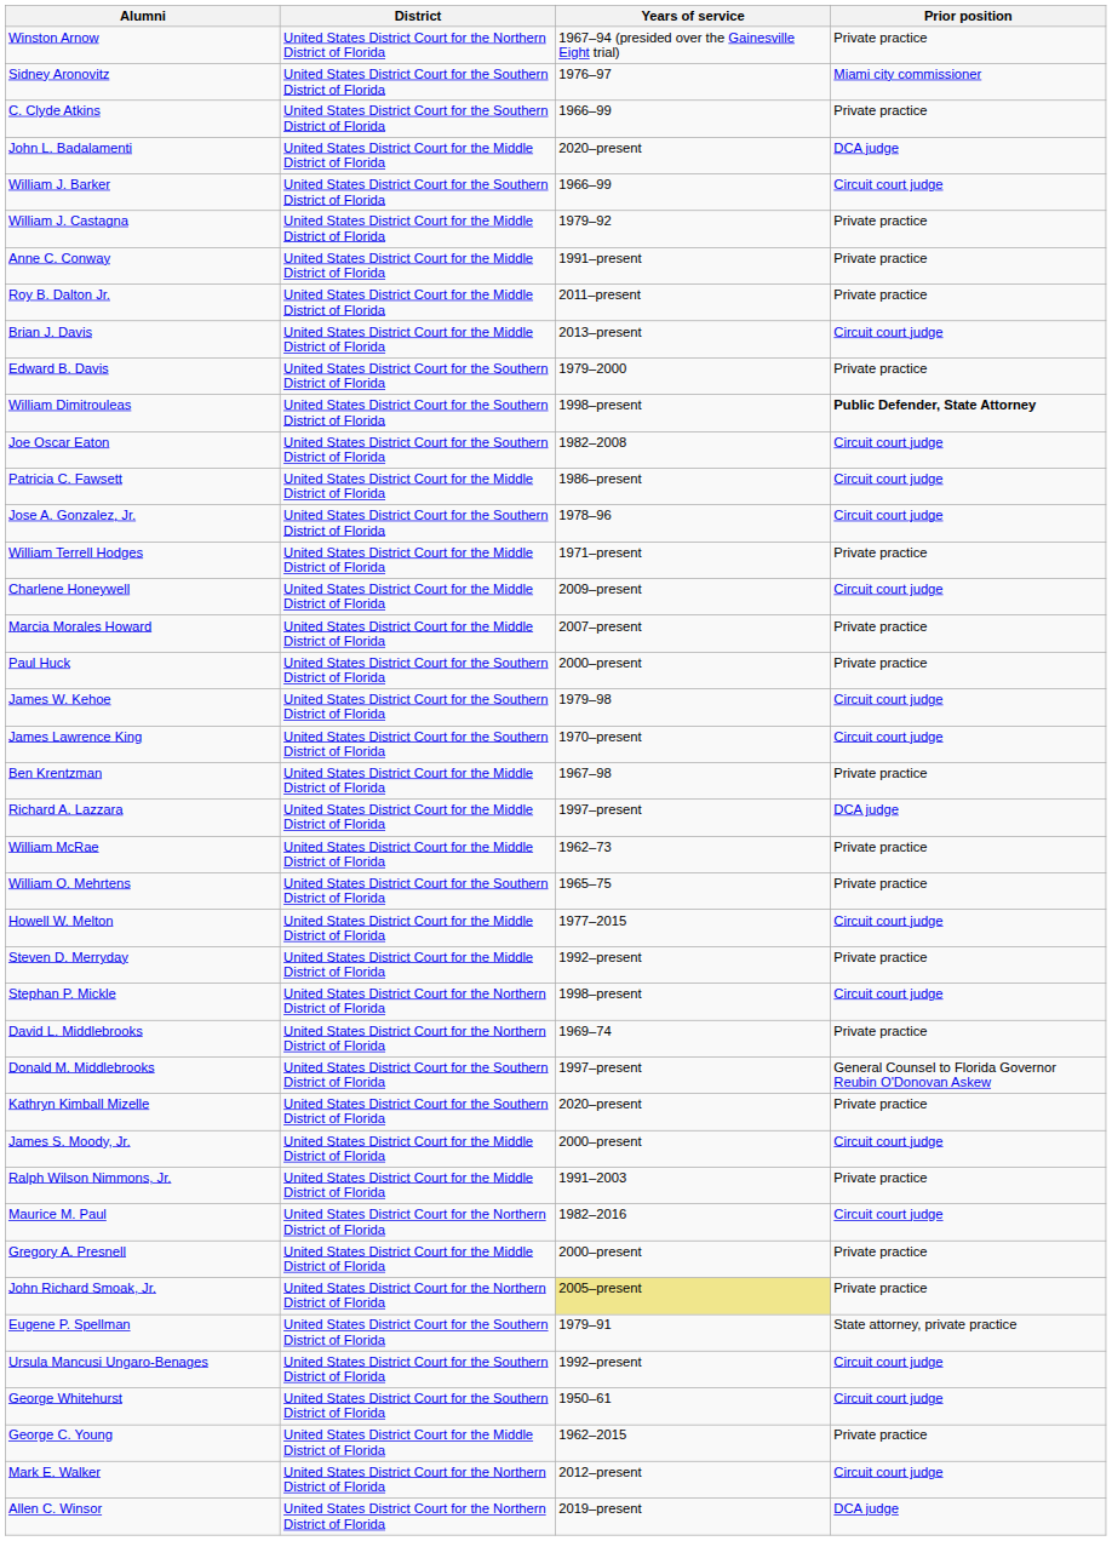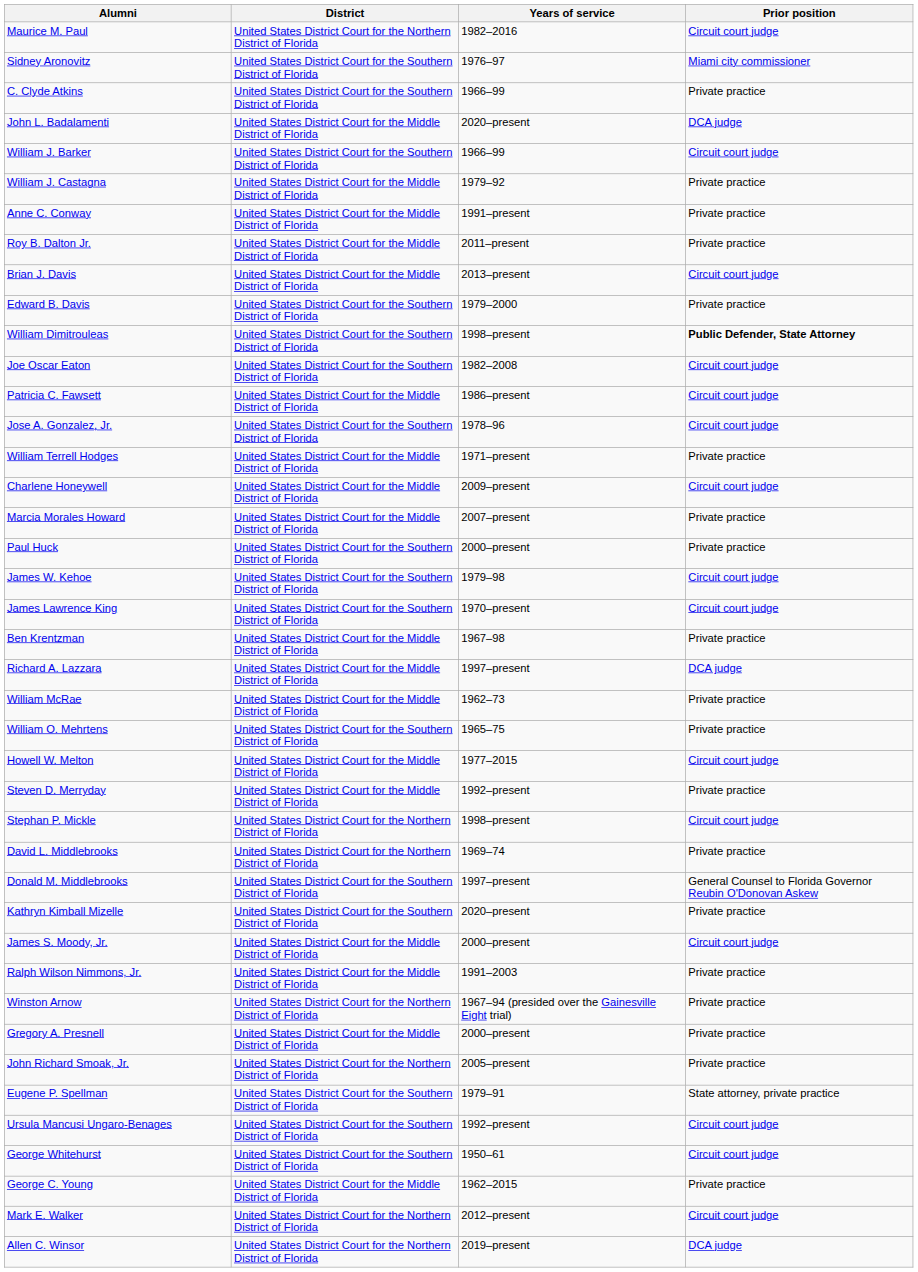rows swapped: Winston Arnow <-> Maurice M. Paul
John Richard Smoak, Jr. | Years of service: khaki background -> no background
